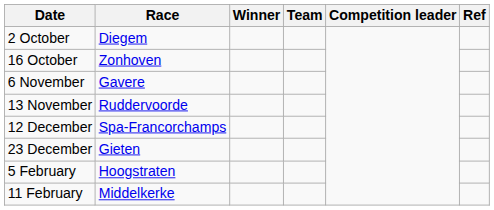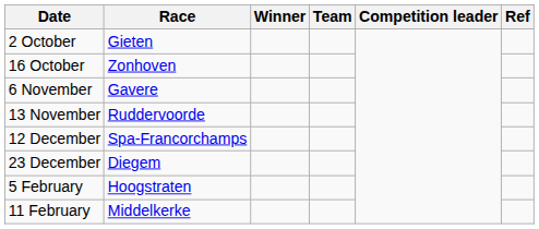2 October | Race: Diegem -> Gieten
23 December | Race: Gieten -> Diegem
